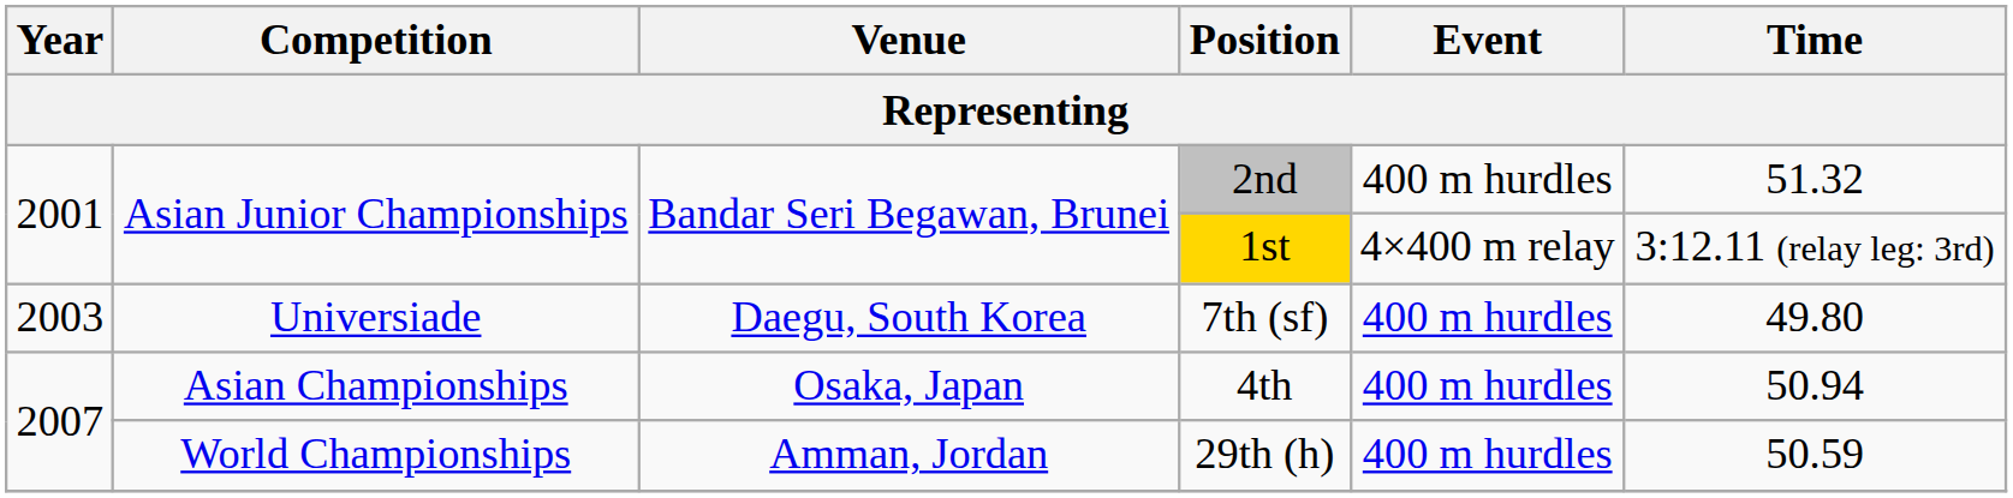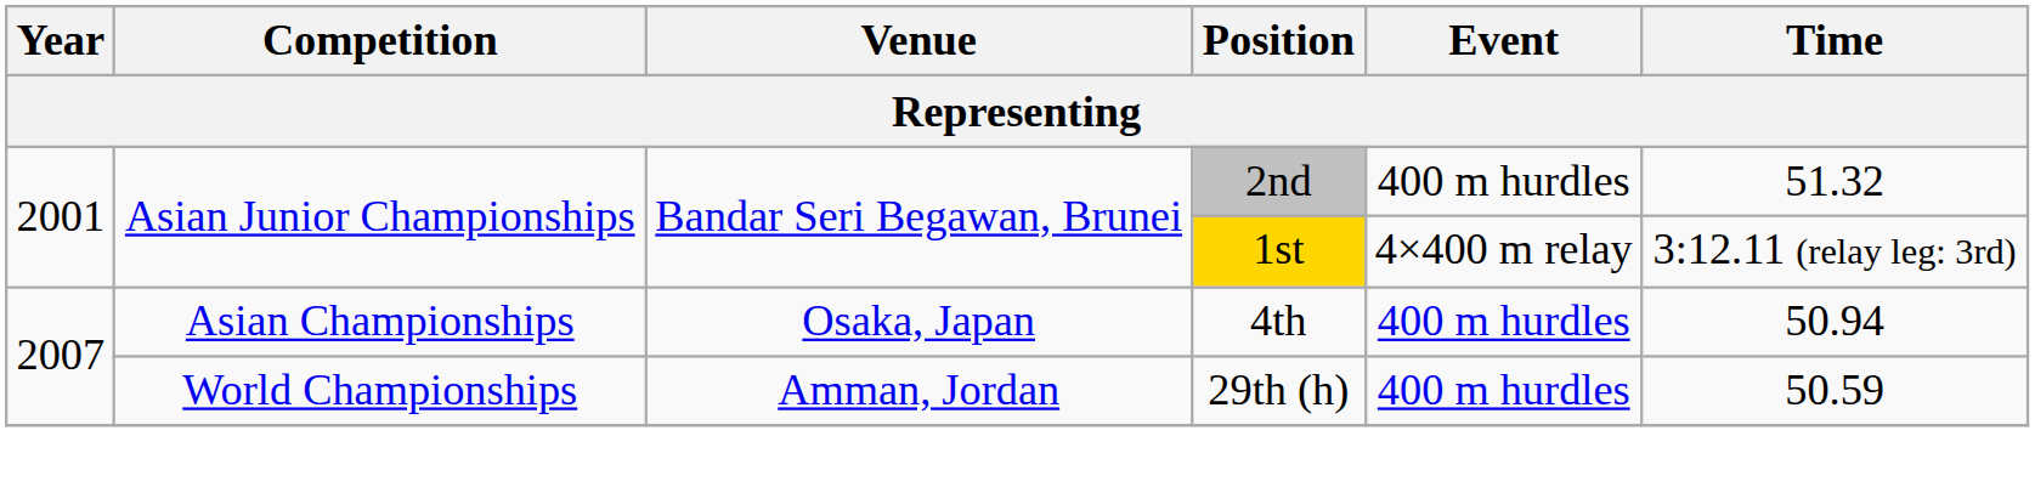- row: 2003 | Universiade | Daegu, South Korea | 7th (sf) | 400 m hurdles | 49.80
